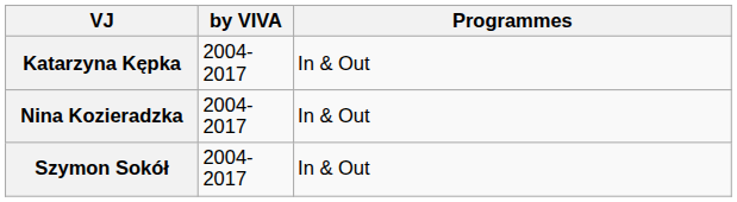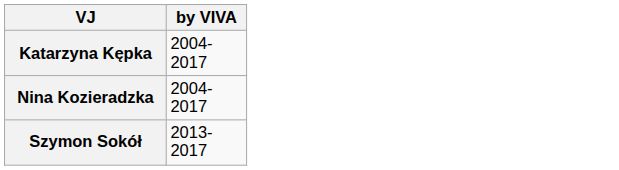- column: Programmes | In & Out | In & Out | In & Out
Szymon Sokół | by VIVA: 2004-2017 -> 2013-2017
